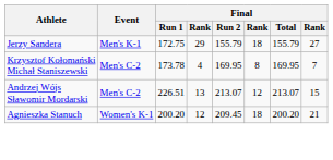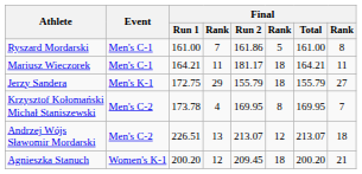+ row: Ryszard Mordarski | Men's C-1 | 161.00 | 7 | 161.86 | 5 | 161.00 | 8
+ row: Mariusz Wieczorek | Men's C-1 | 164.21 | 11 | 181.17 | 18 | 164.21 | 11
Andrzej Wójs Sławomir Mordarski | column 8: 15 -> 18
